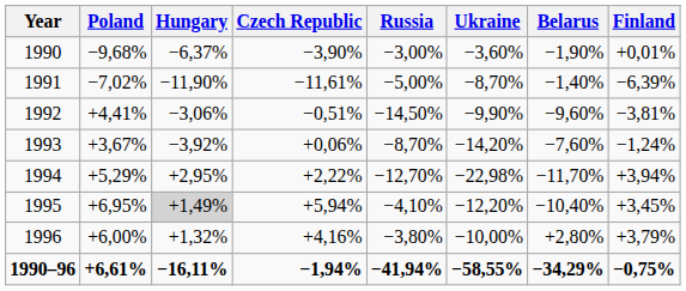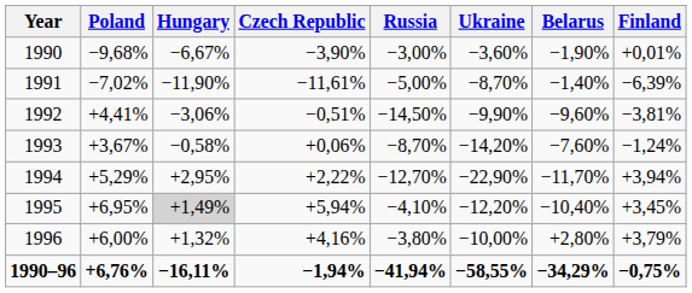1990 | Hungary: −6,37% -> −6,67%
1993 | Hungary: −3,92% -> −0,58%
1994 | Ukraine: −22,98% -> −22,90%
1990–96 | Poland: +6,61% -> +6,76%
